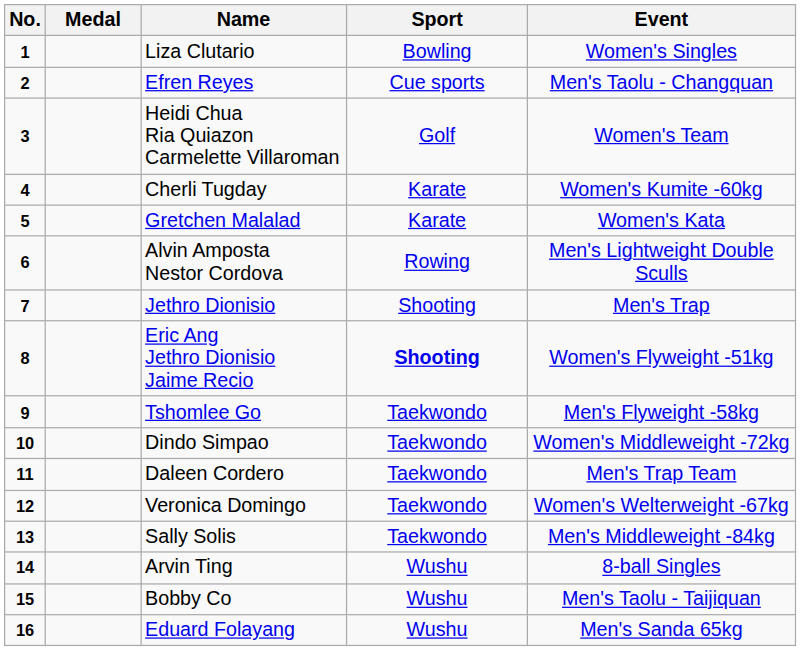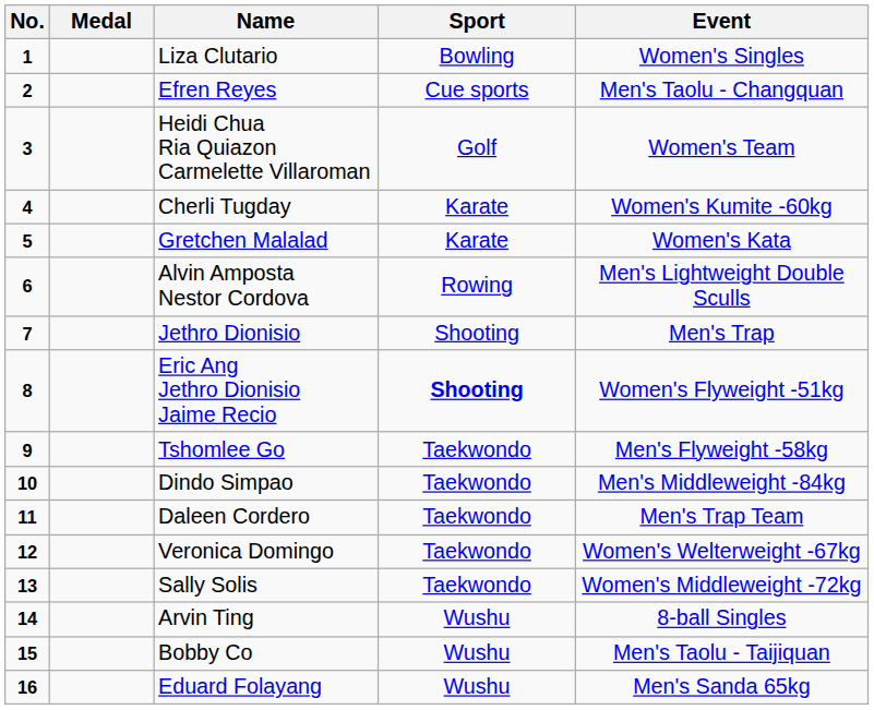Dindo Simpao | Event: Women's Middleweight -72kg -> Men's Middleweight -84kg
Sally Solis | Event: Men's Middleweight -84kg -> Women's Middleweight -72kg
